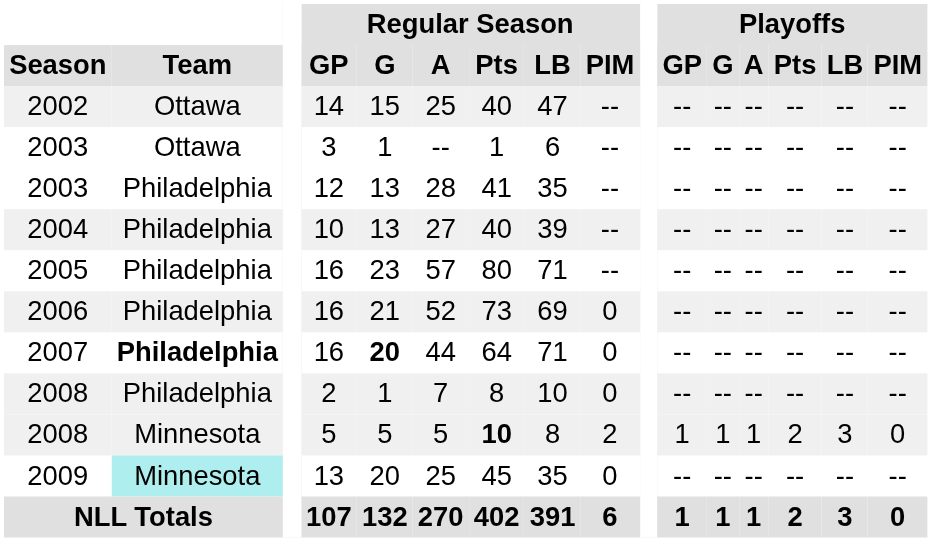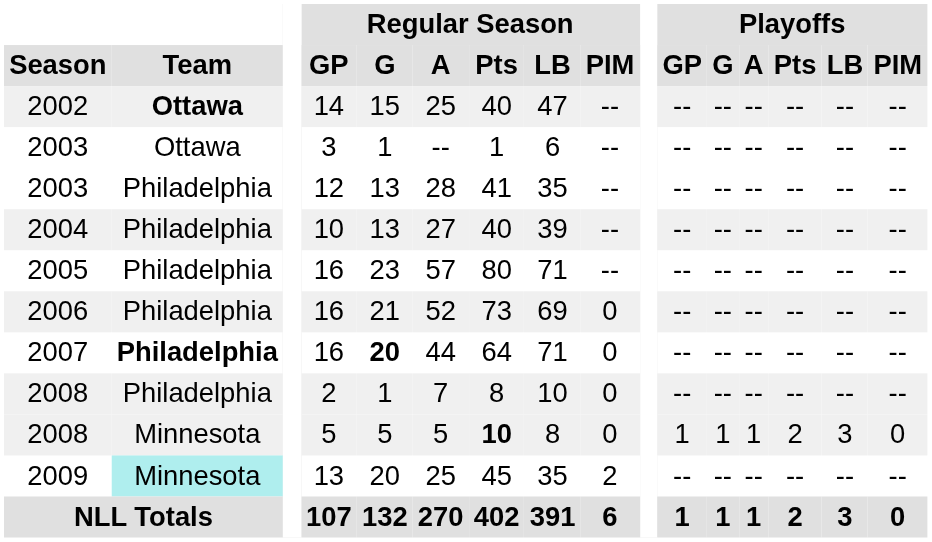2002 | Team: normal -> bold
2008 / 5 | Regular Season / PIM: 2 -> 0
2009 | Regular Season / PIM: 0 -> 2
